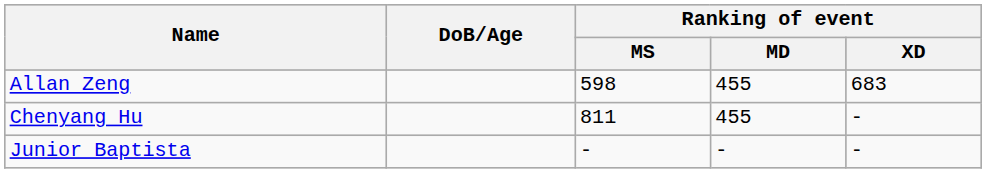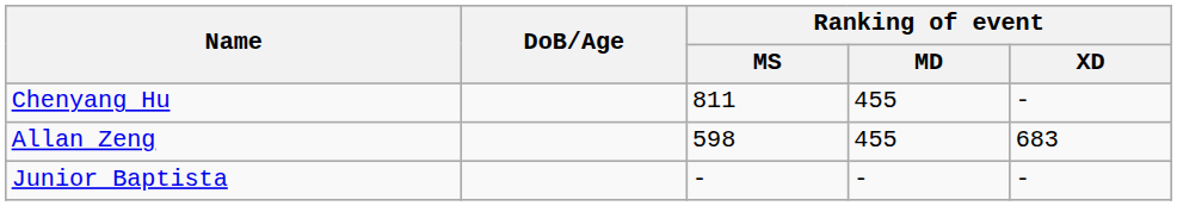rows swapped: Allan Zeng <-> Chenyang Hu
